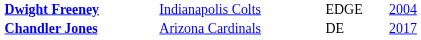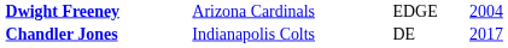Dwight Freeney | column 2: Indianapolis Colts -> Arizona Cardinals
Chandler Jones | column 2: Arizona Cardinals -> Indianapolis Colts
